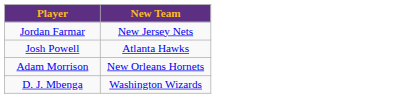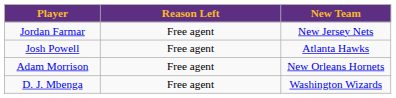+ column: Reason Left | Free agent | Free agent | Free agent | Free agent
